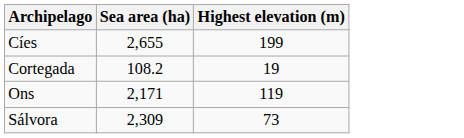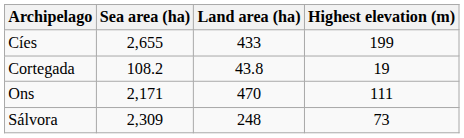+ column: Land area (ha) | 433 | 43.8 | 470 | 248
Ons | Highest elevation (m): 119 -> 111
